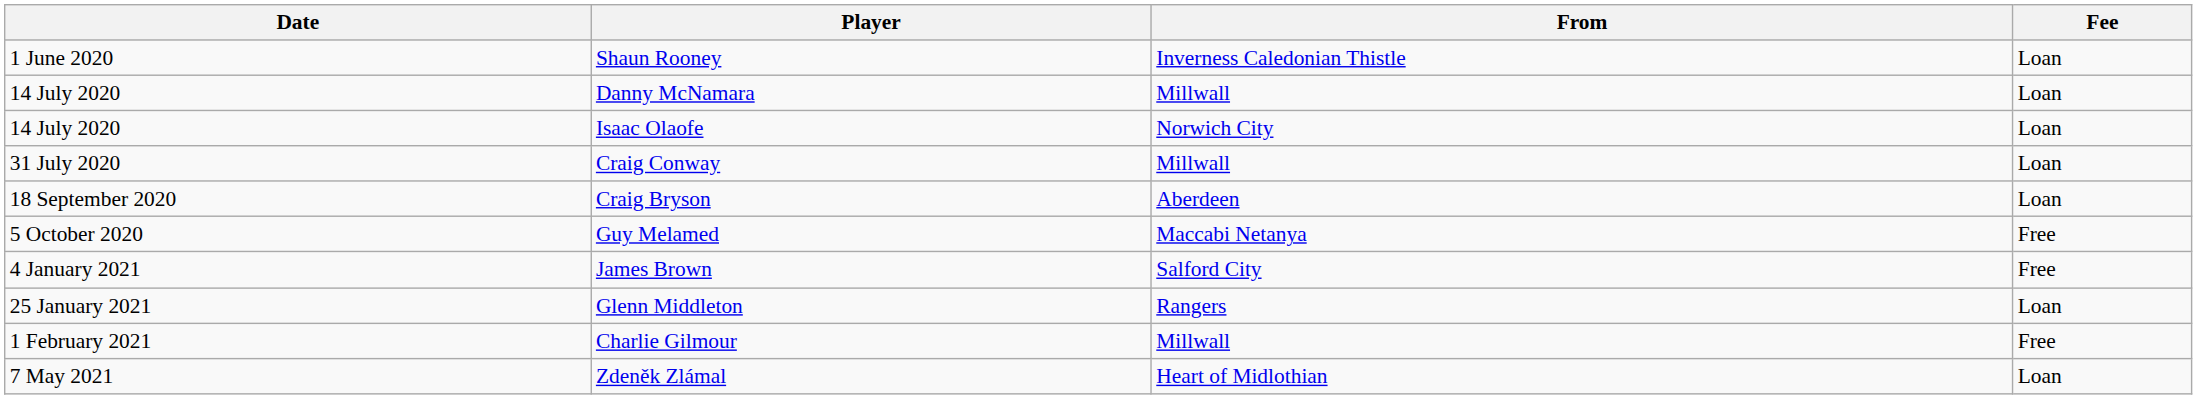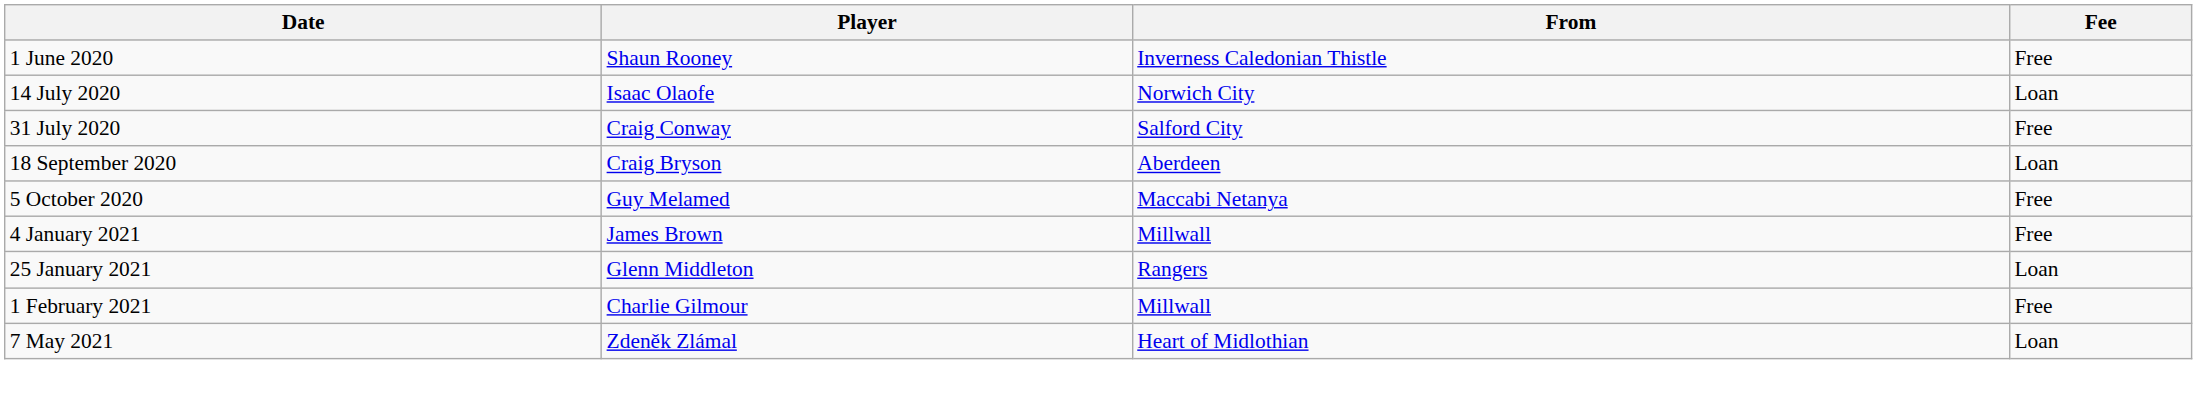Shaun Rooney | Fee: Loan -> Free
- row: 14 July 2020 | Danny McNamara | Millwall | Loan
Craig Conway | From: Millwall -> Salford City
Craig Conway | Fee: Loan -> Free
James Brown | From: Salford City -> Millwall
